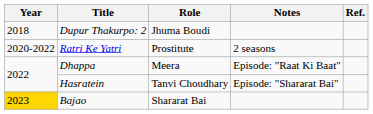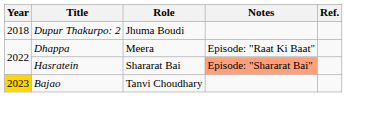- row: 2020-2022 | Ratri Ke Yatri | Prostitute | 2 seasons
Hasratein | Role: Tanvi Choudhary -> Shararat Bai
Hasratein | Notes: no background -> lightsalmon background
Bajao | Role: Shararat Bai -> Tanvi Choudhary
